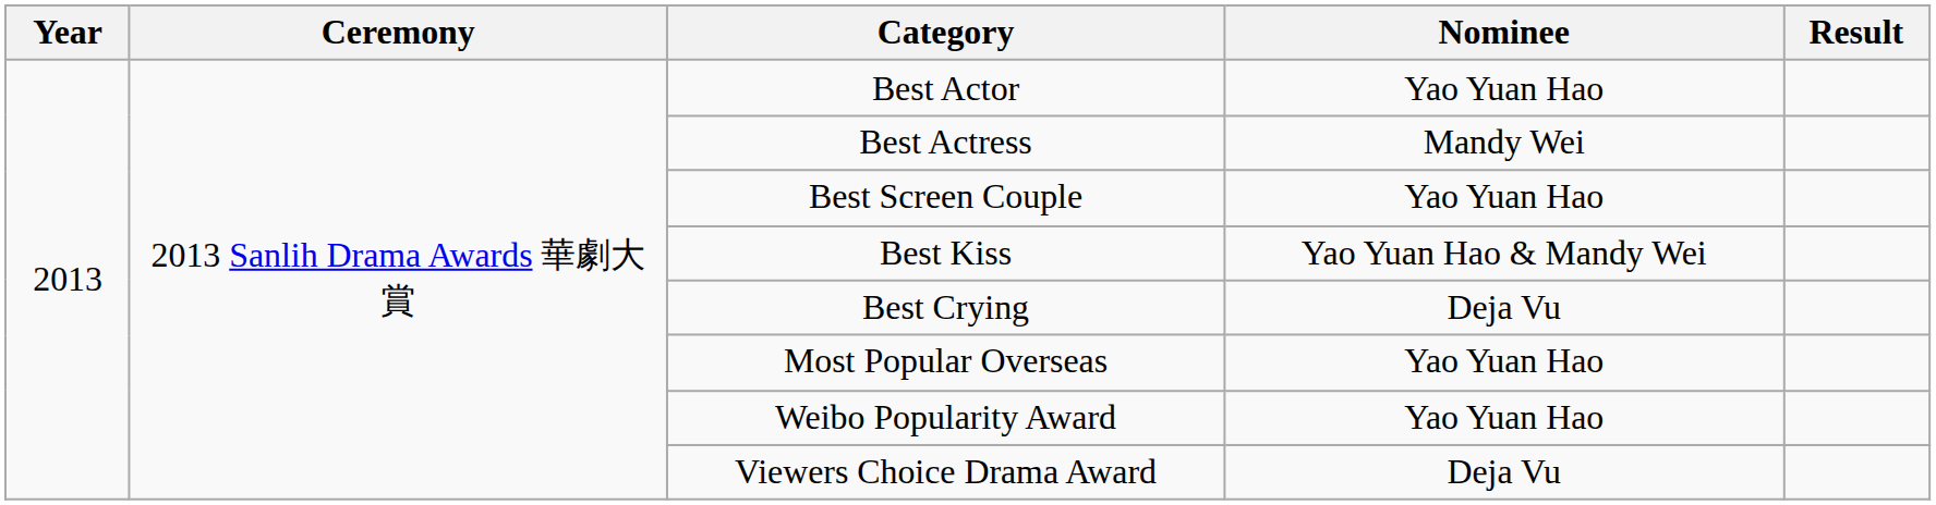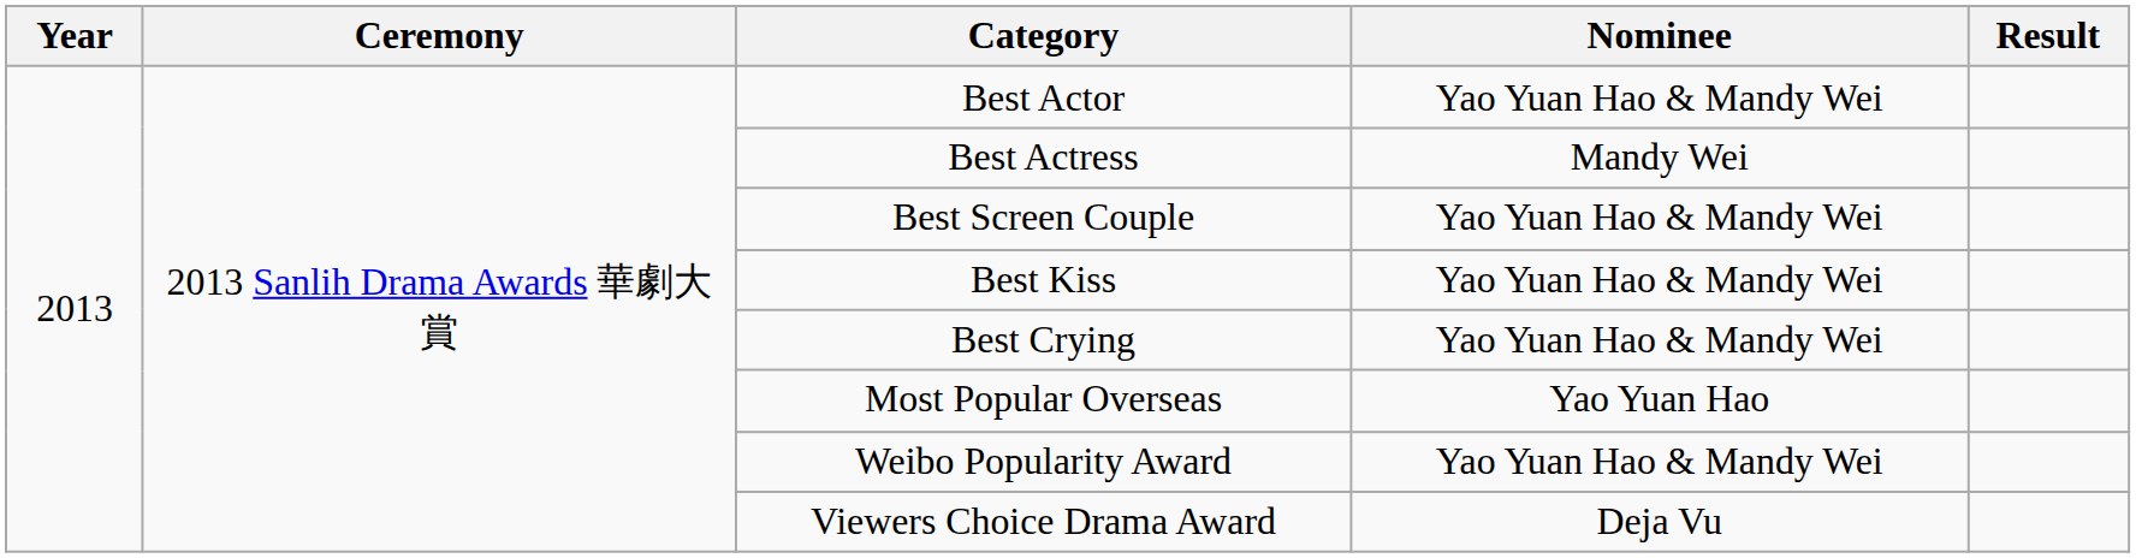Best Actor | Nominee: Yao Yuan Hao -> Yao Yuan Hao & Mandy Wei
Best Screen Couple | Nominee: Yao Yuan Hao -> Yao Yuan Hao & Mandy Wei
Best Crying | Nominee: Deja Vu -> Yao Yuan Hao & Mandy Wei
Weibo Popularity Award | Nominee: Yao Yuan Hao -> Yao Yuan Hao & Mandy Wei
